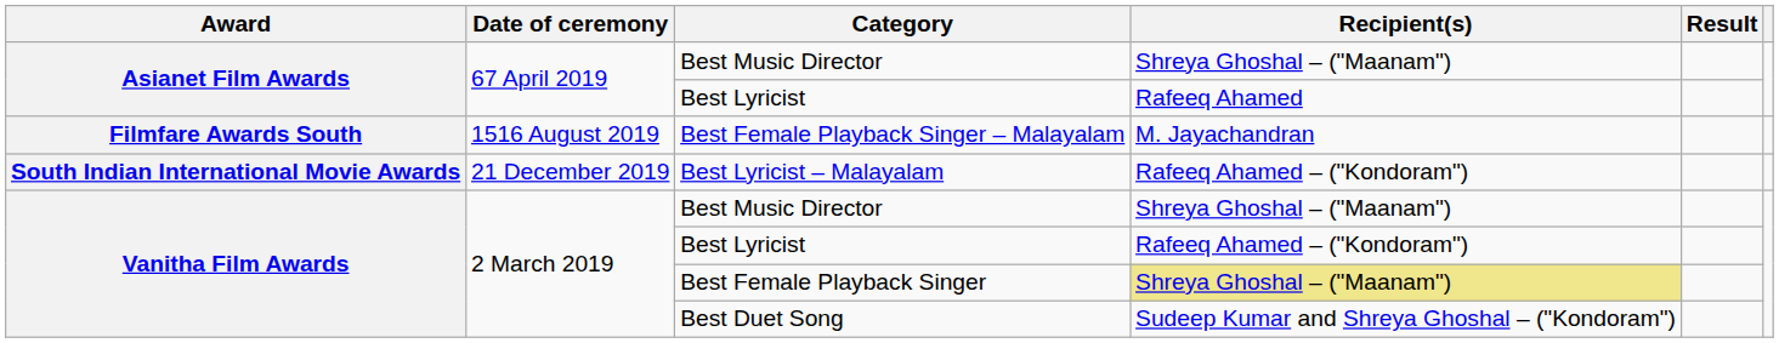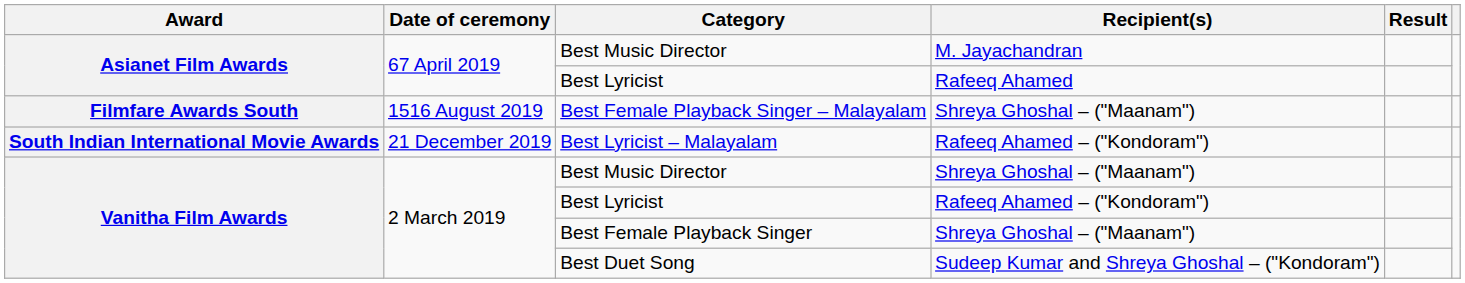Asianet Film Awards / Best Music Director | Recipient(s): Shreya Ghoshal – ("Maanam") -> M. Jayachandran
Best Female Playback Singer – Malayalam | Recipient(s): M. Jayachandran -> Shreya Ghoshal – ("Maanam")
Best Female Playback Singer | Recipient(s): khaki background -> no background
